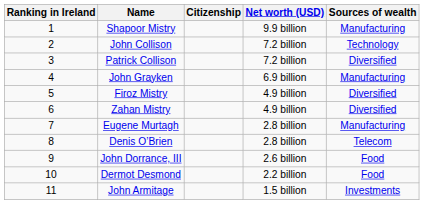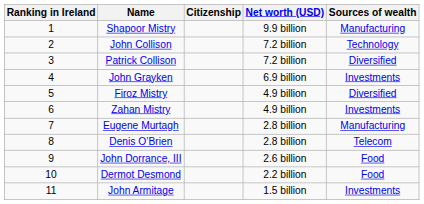John Grayken | Sources of wealth: Manufacturing -> Investments
Zahan Mistry | Sources of wealth: Diversified -> Investments
